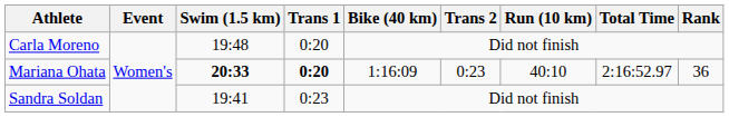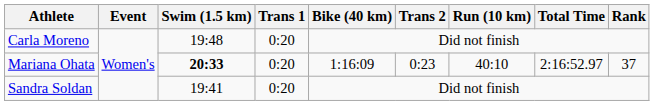Mariana Ohata | Trans 1: bold -> normal
Mariana Ohata | Rank: 36 -> 37
Sandra Soldan | Trans 1: 0:23 -> 0:20
